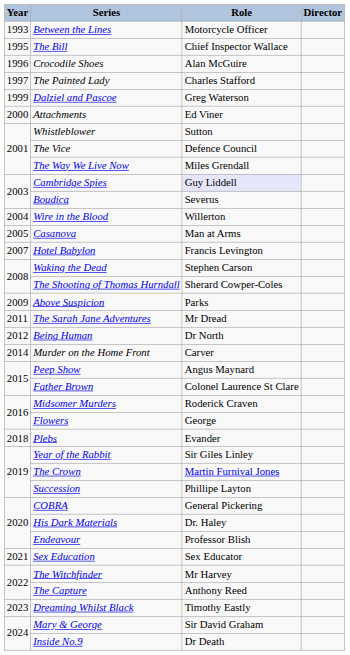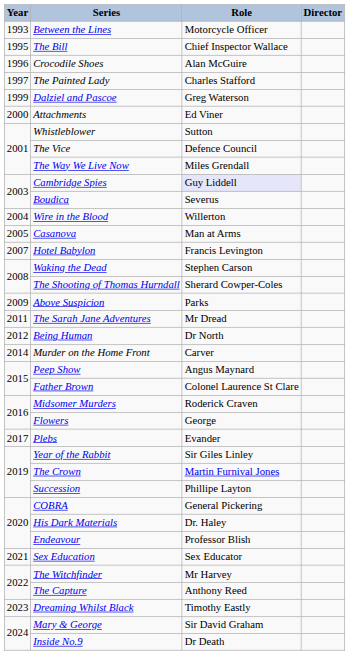Plebs | Year: 2018 -> 2017
